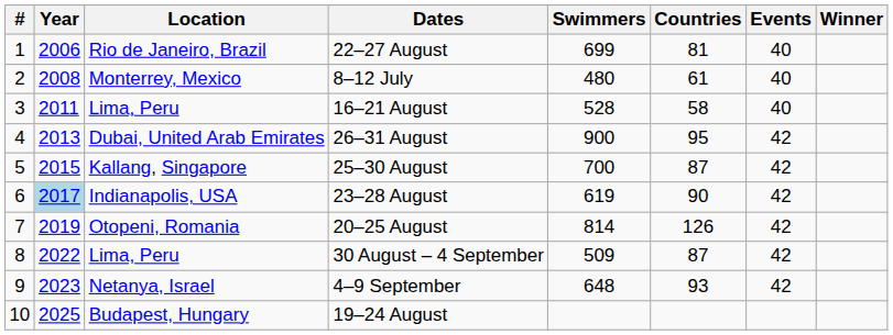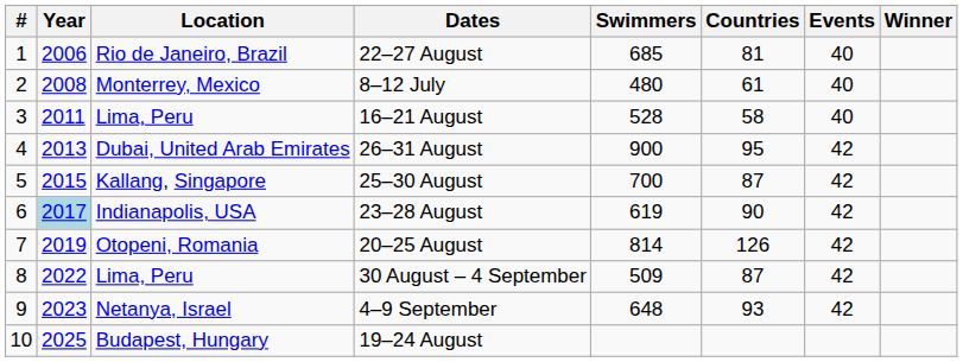22–27 August | Swimmers: 699 -> 685
